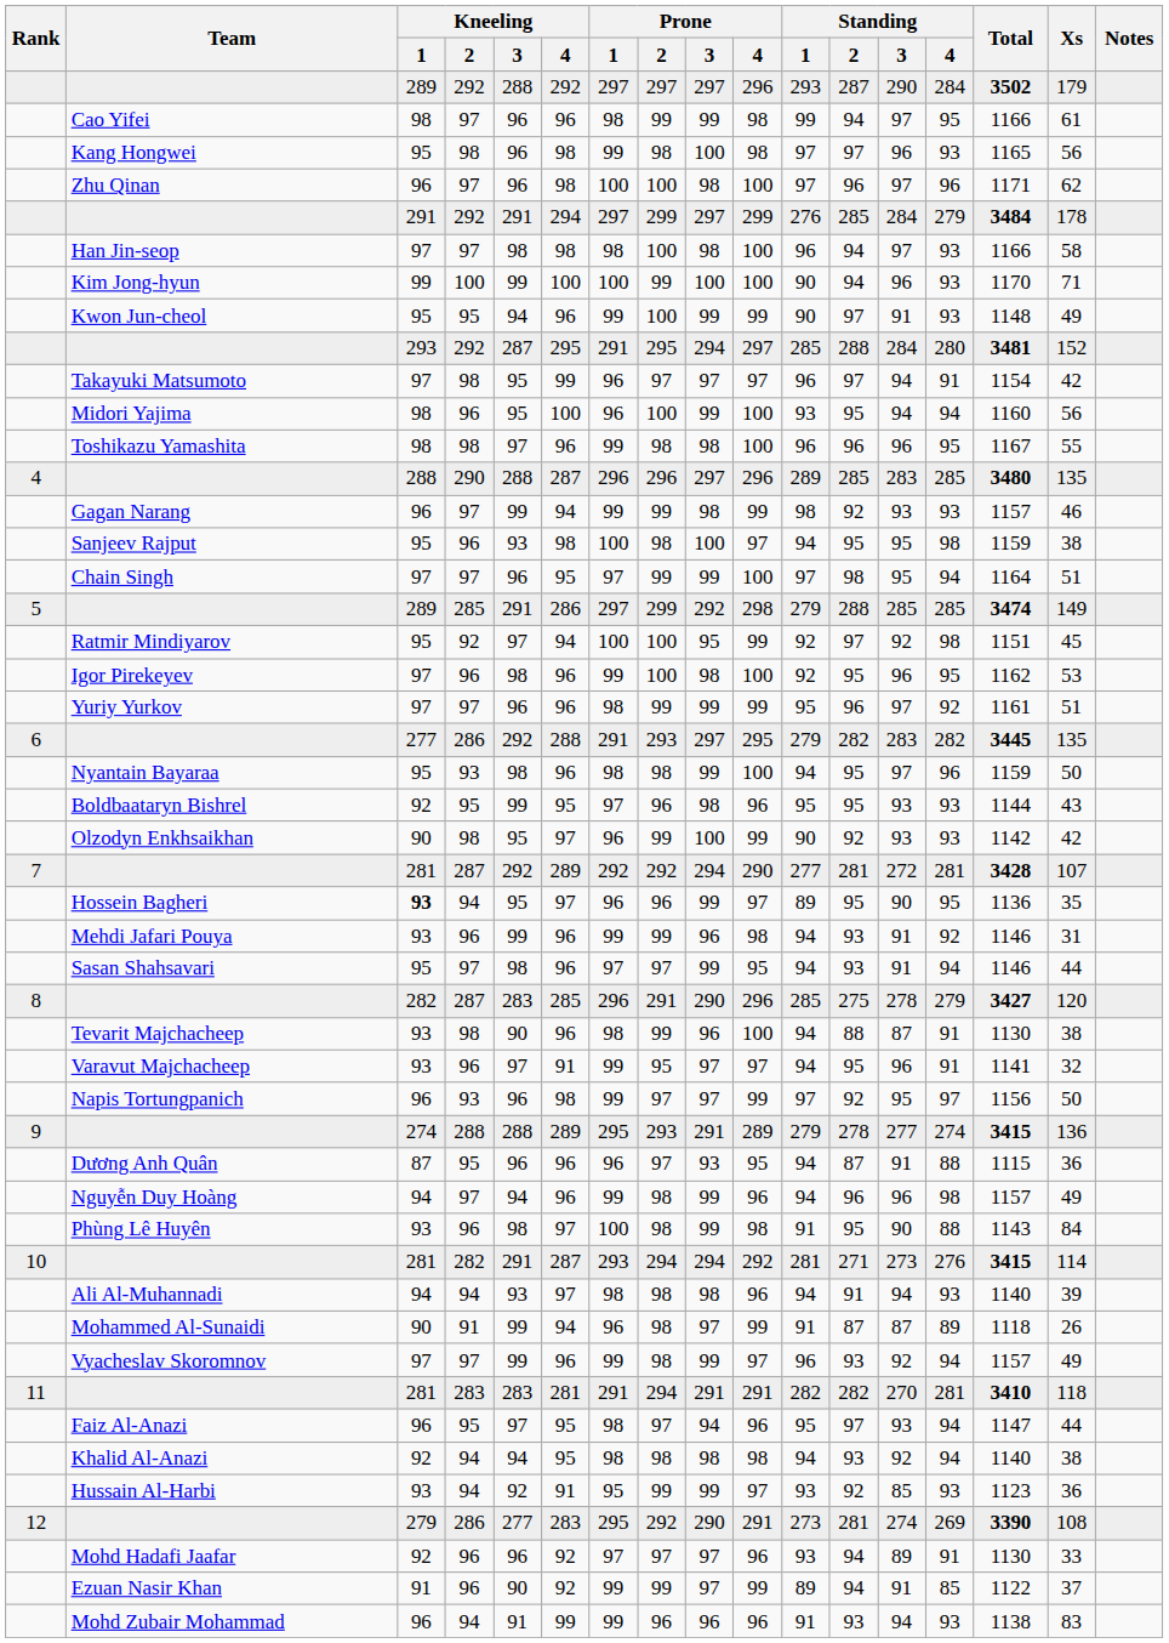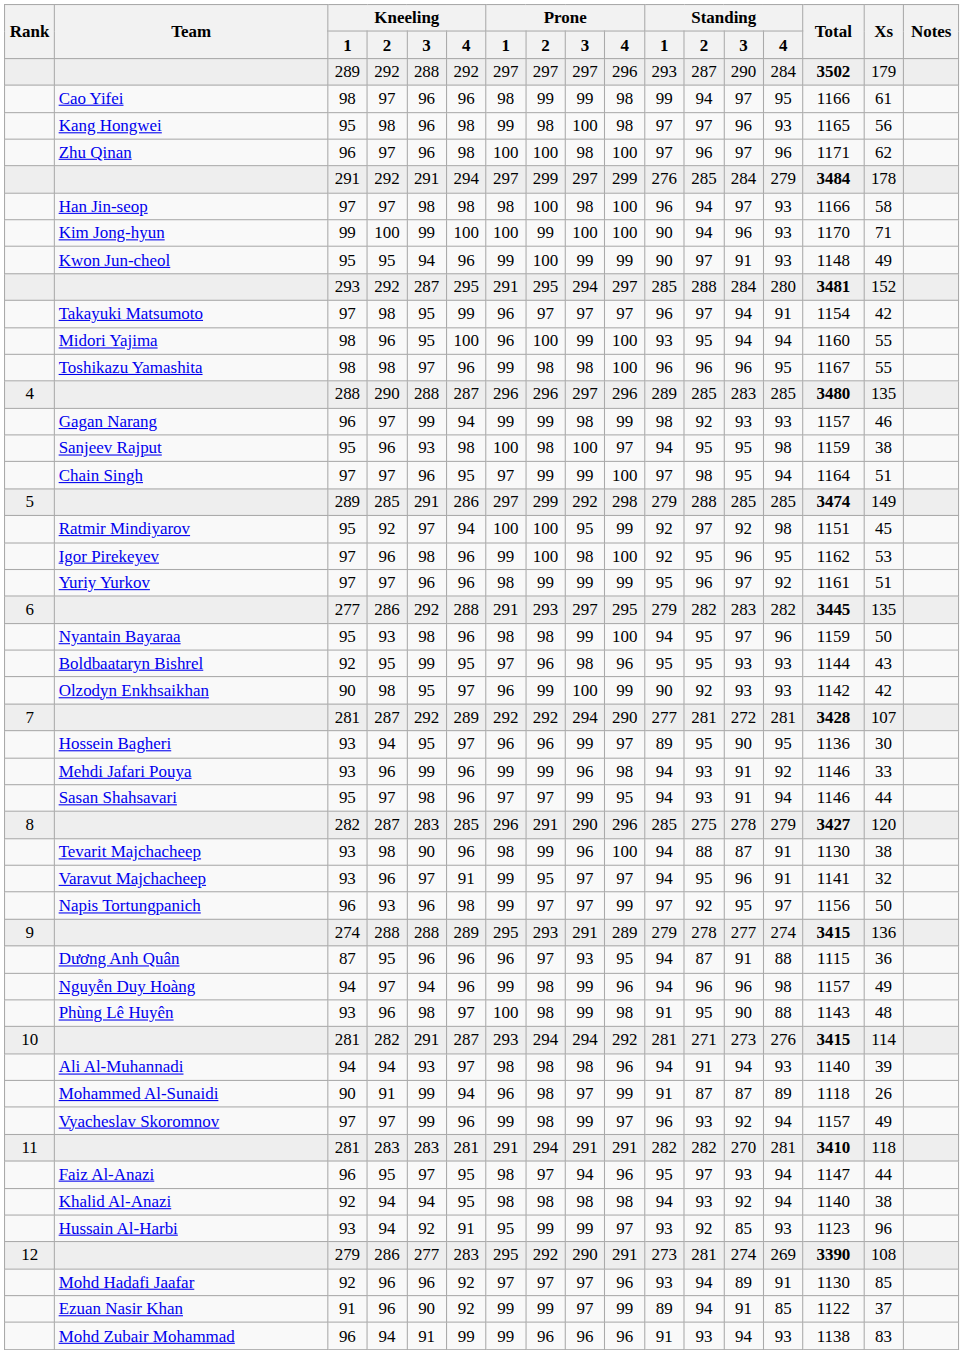Midori Yajima | Xs: 56 -> 55
Hossein Bagheri | Kneeling / 1: bold -> normal
Hossein Bagheri | Xs: 35 -> 30
Mehdi Jafari Pouya | Xs: 31 -> 33
Phùng Lê Huyên | Xs: 84 -> 48
Hussain Al-Harbi | Xs: 36 -> 96
Mohd Hadafi Jaafar | Xs: 33 -> 85
